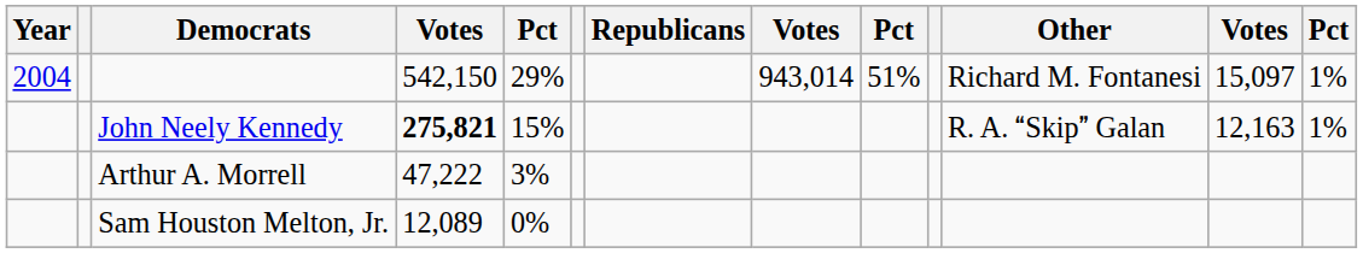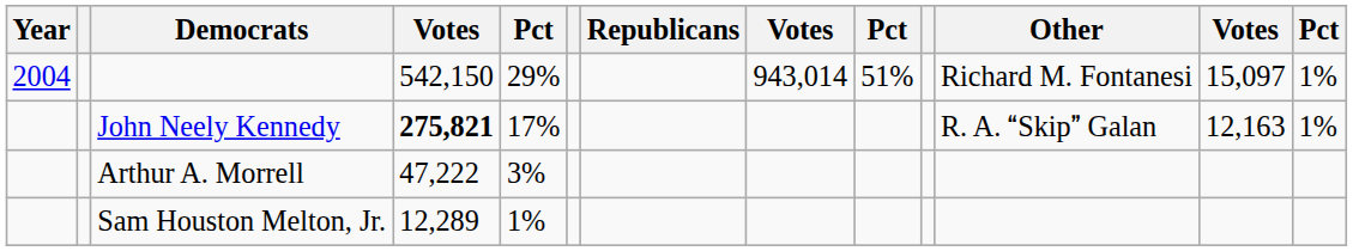John Neely Kennedy | column 5: 15% -> 17%
Sam Houston Melton, Jr. | column 4: 12,089 -> 12,289
Sam Houston Melton, Jr. | column 5: 0% -> 1%
